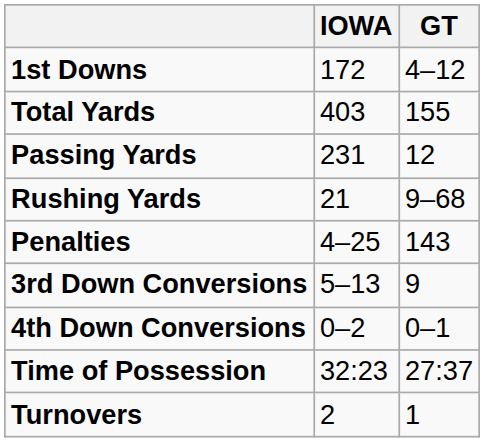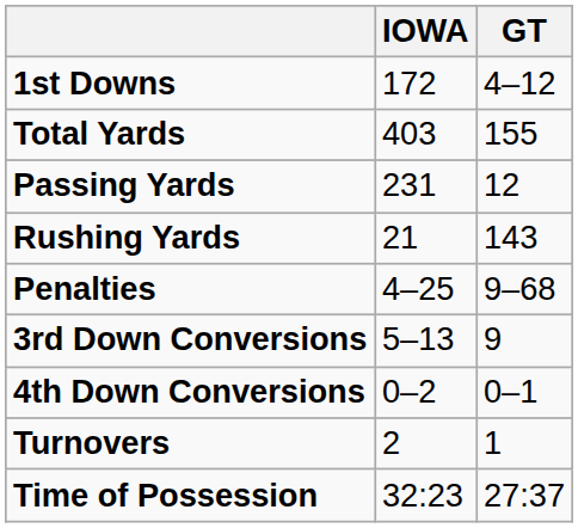Rushing Yards | GT: 9–68 -> 143
Penalties | GT: 143 -> 9–68
rows swapped: Turnovers <-> Time of Possession
